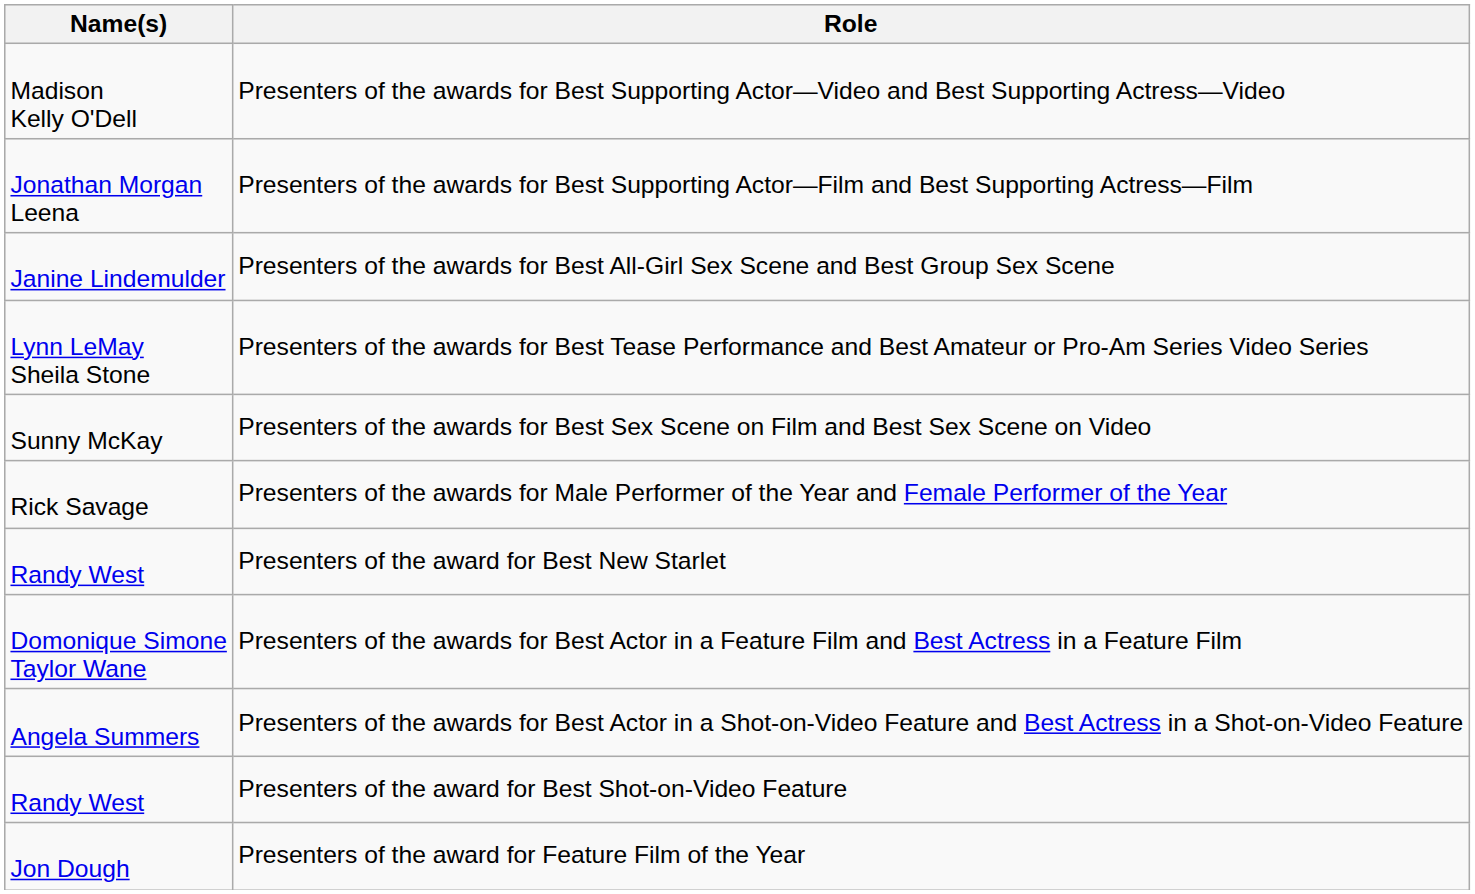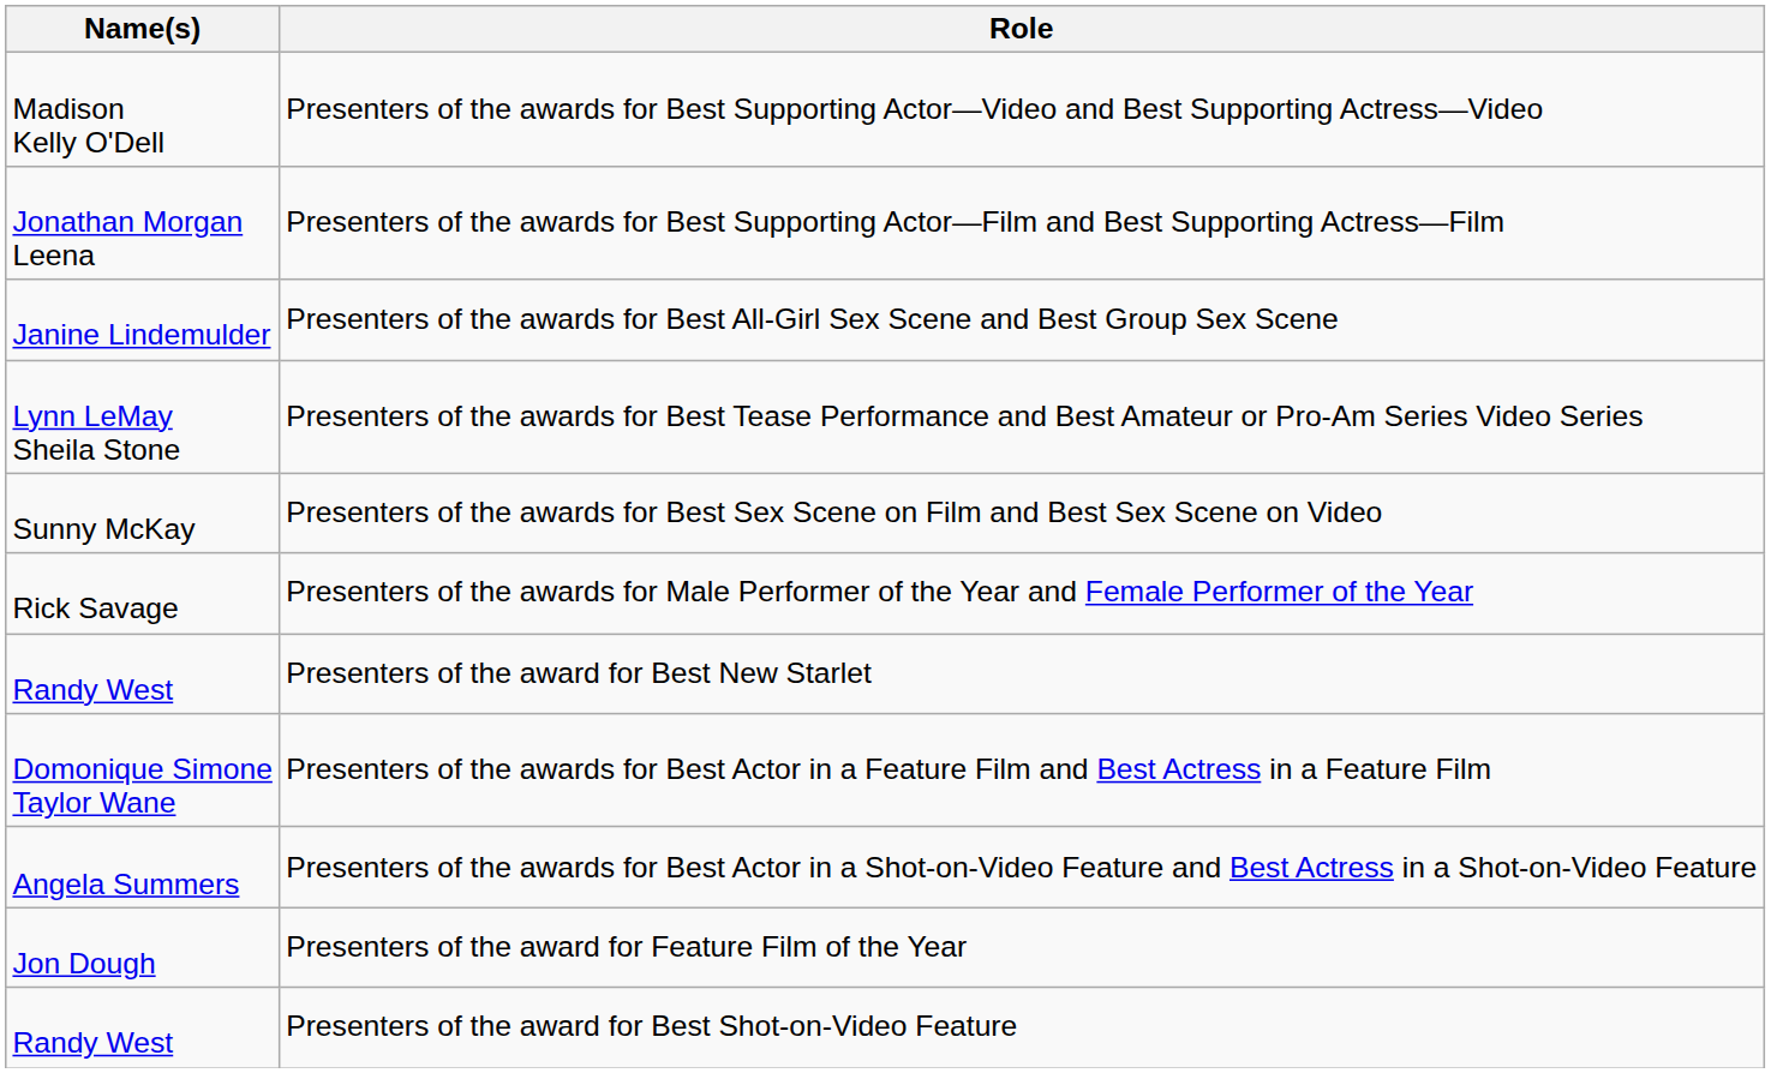rows swapped: Presenters of the award for Feature Film of the Year <-> Presenters of the award for Best Shot-on-Video Feature
